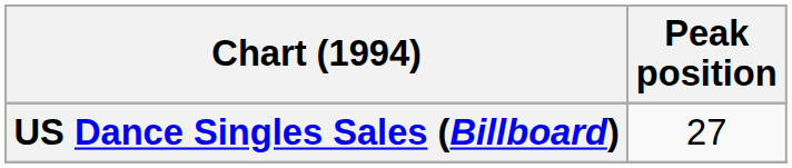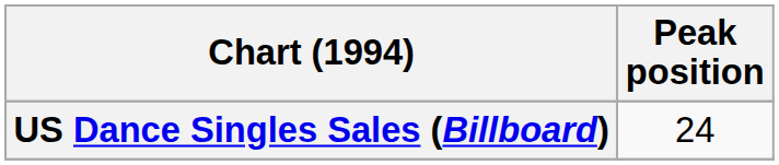US Dance Singles Sales (Billboard) | Peak position: 27 -> 24
